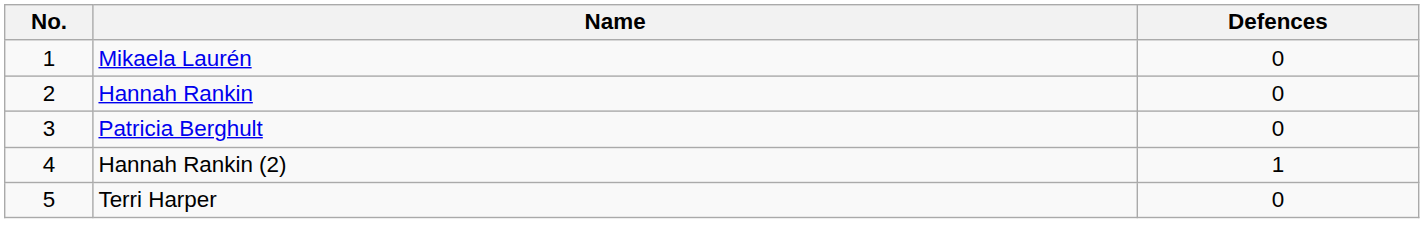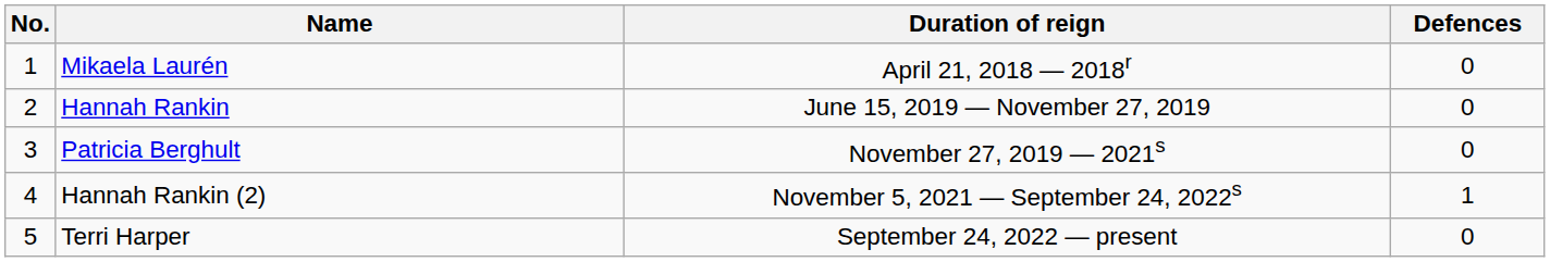+ column: Duration of reign | April 21, 2018 — 2018r | June 15, 2019 — November 27, 2019 | November 27, 2019 — 2021s | November 5, 2021 — September 24, 2022s | September 24, 2022 — present
